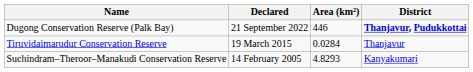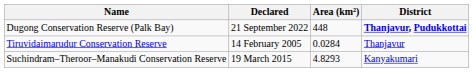Dugong Conservation Reserve (Palk Bay) | Area (km²): 446 -> 448
Tiruvidaimarudur Conservation Reserve | Declared: 19 March 2015 -> 14 February 2005
Suchindram–Theroor–Manakudi Conservation Reserve | Declared: 14 February 2005 -> 19 March 2015
